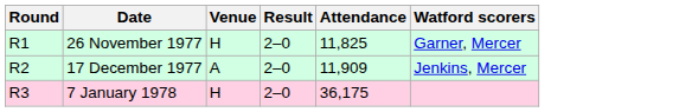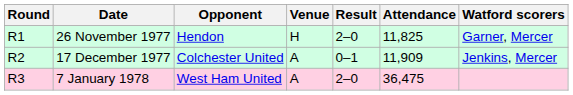+ column: Opponent | Hendon | Colchester United | West Ham United
17 December 1977 | Result: 2–0 -> 0–1
7 January 1978 | Venue: H -> A
7 January 1978 | Attendance: 36,175 -> 36,475
